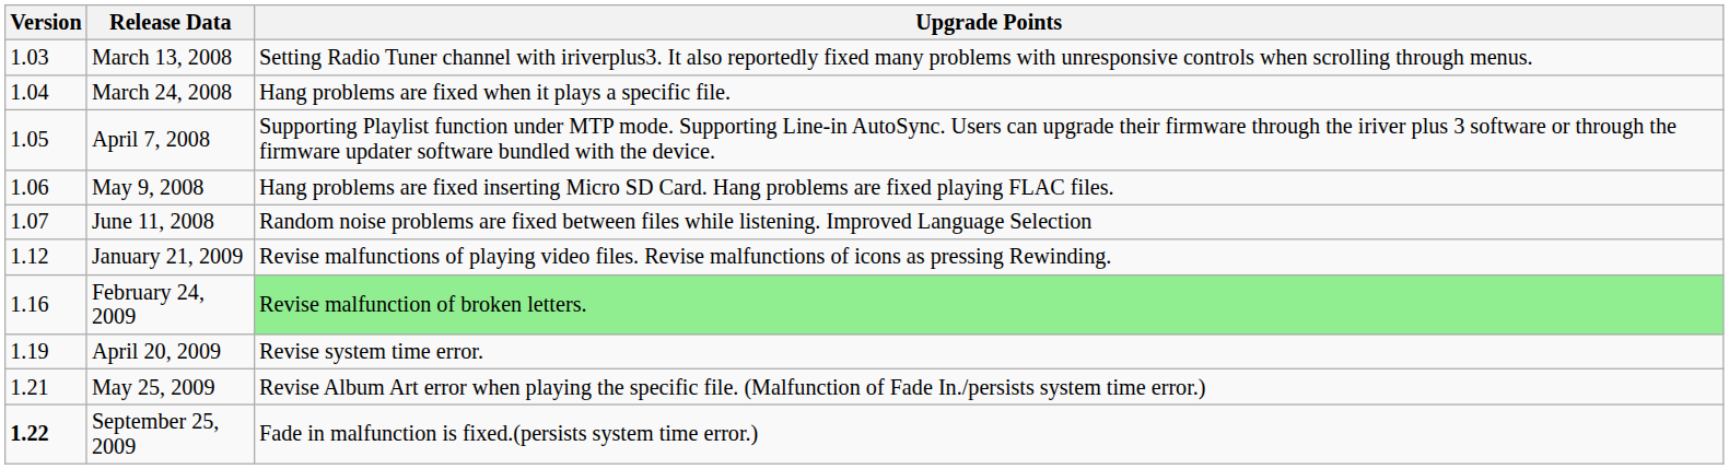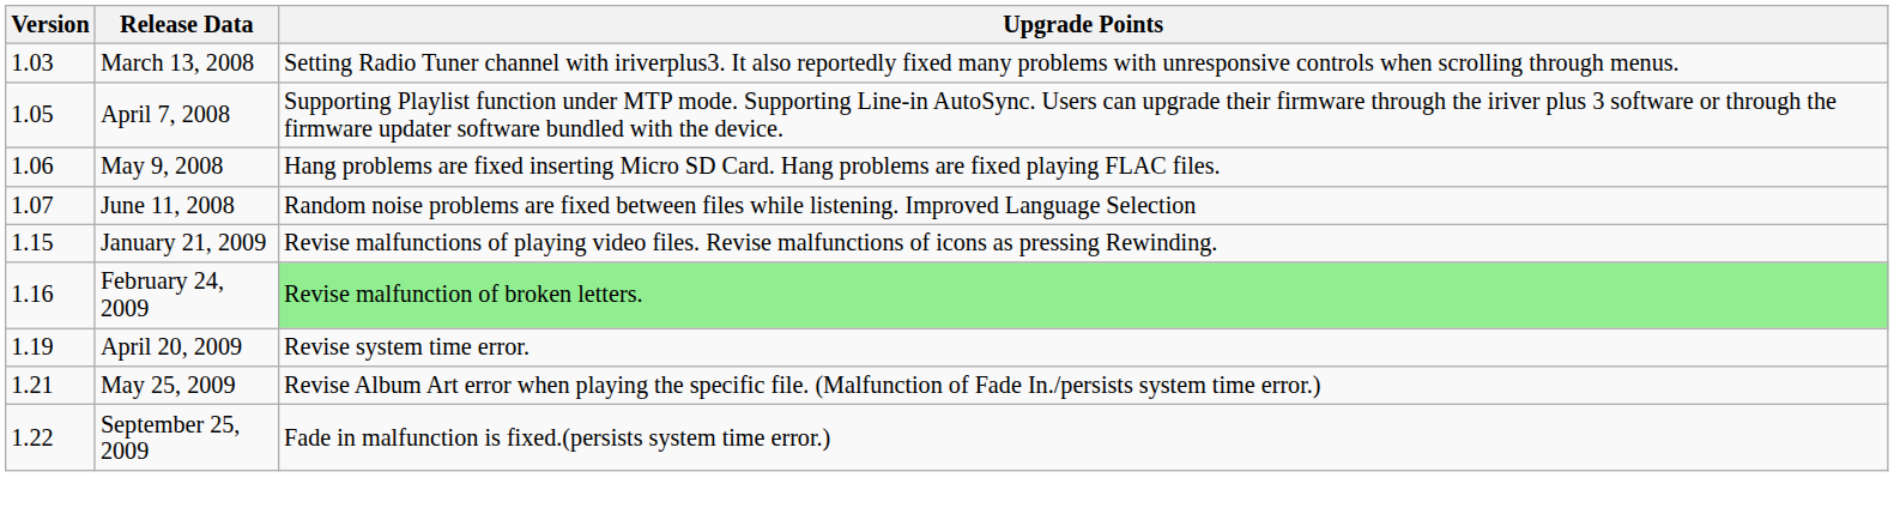- row: 1.04 | March 24, 2008 | Hang problems are fixed when it plays a specific file.
January 21, 2009 | Version: 1.12 -> 1.15
September 25, 2009 | Version: bold -> normal
